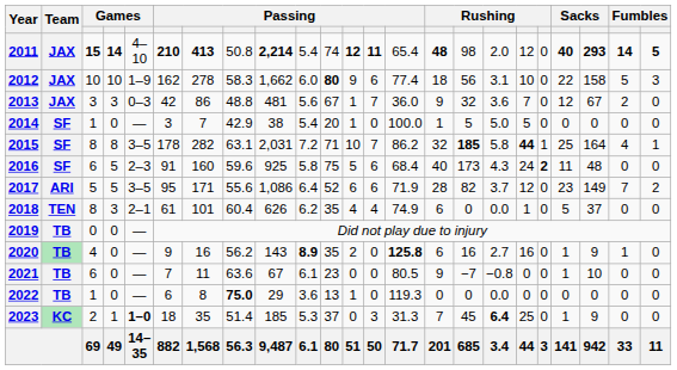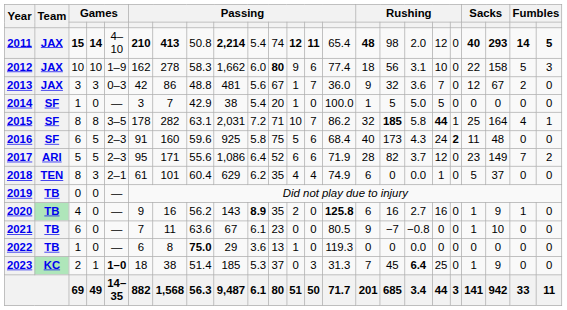2017 | column 5: 3–5 -> 2–3
2018 | column 9: 626 -> 629
2023 | column 7: 35 -> 38
